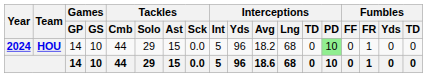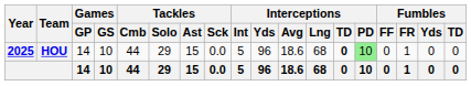HOU | Year: 2024 -> 2025
HOU | Interceptions / Avg: 18.2 -> 18.6
HOU | Interceptions / TD: normal -> bold
